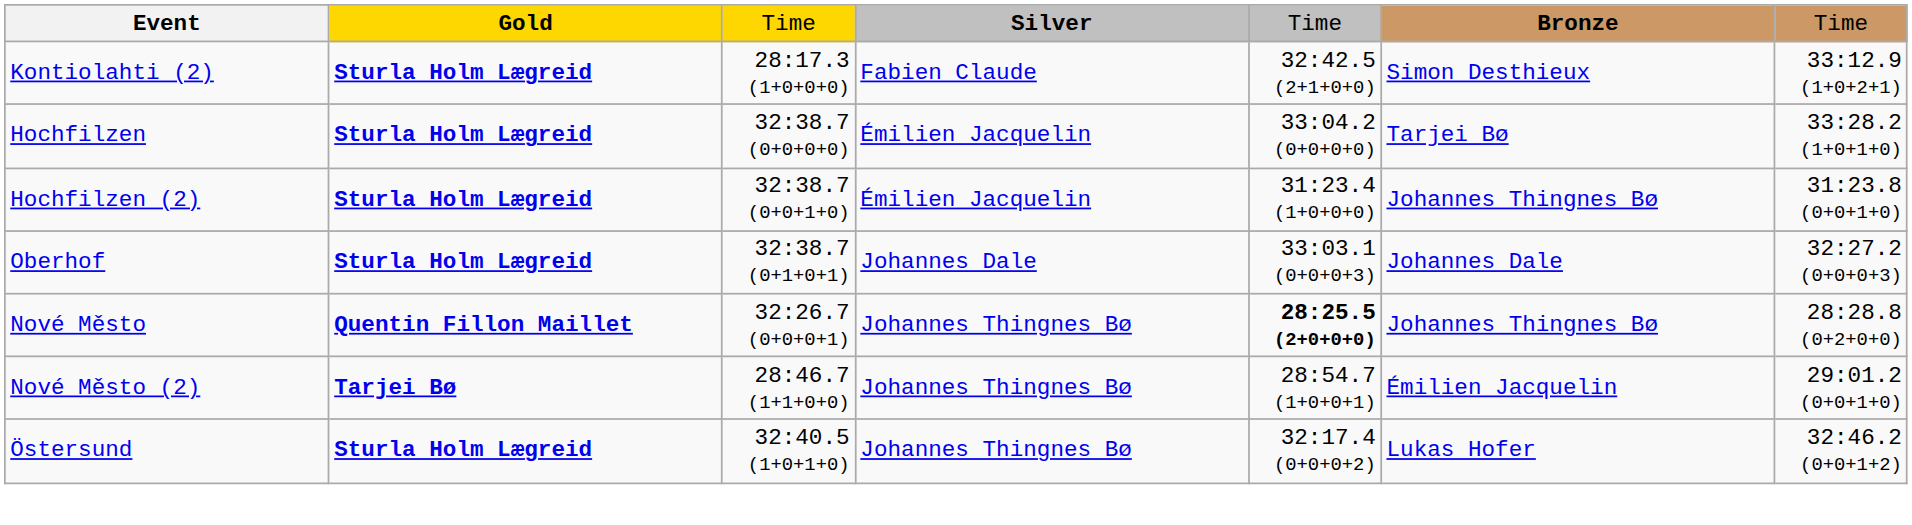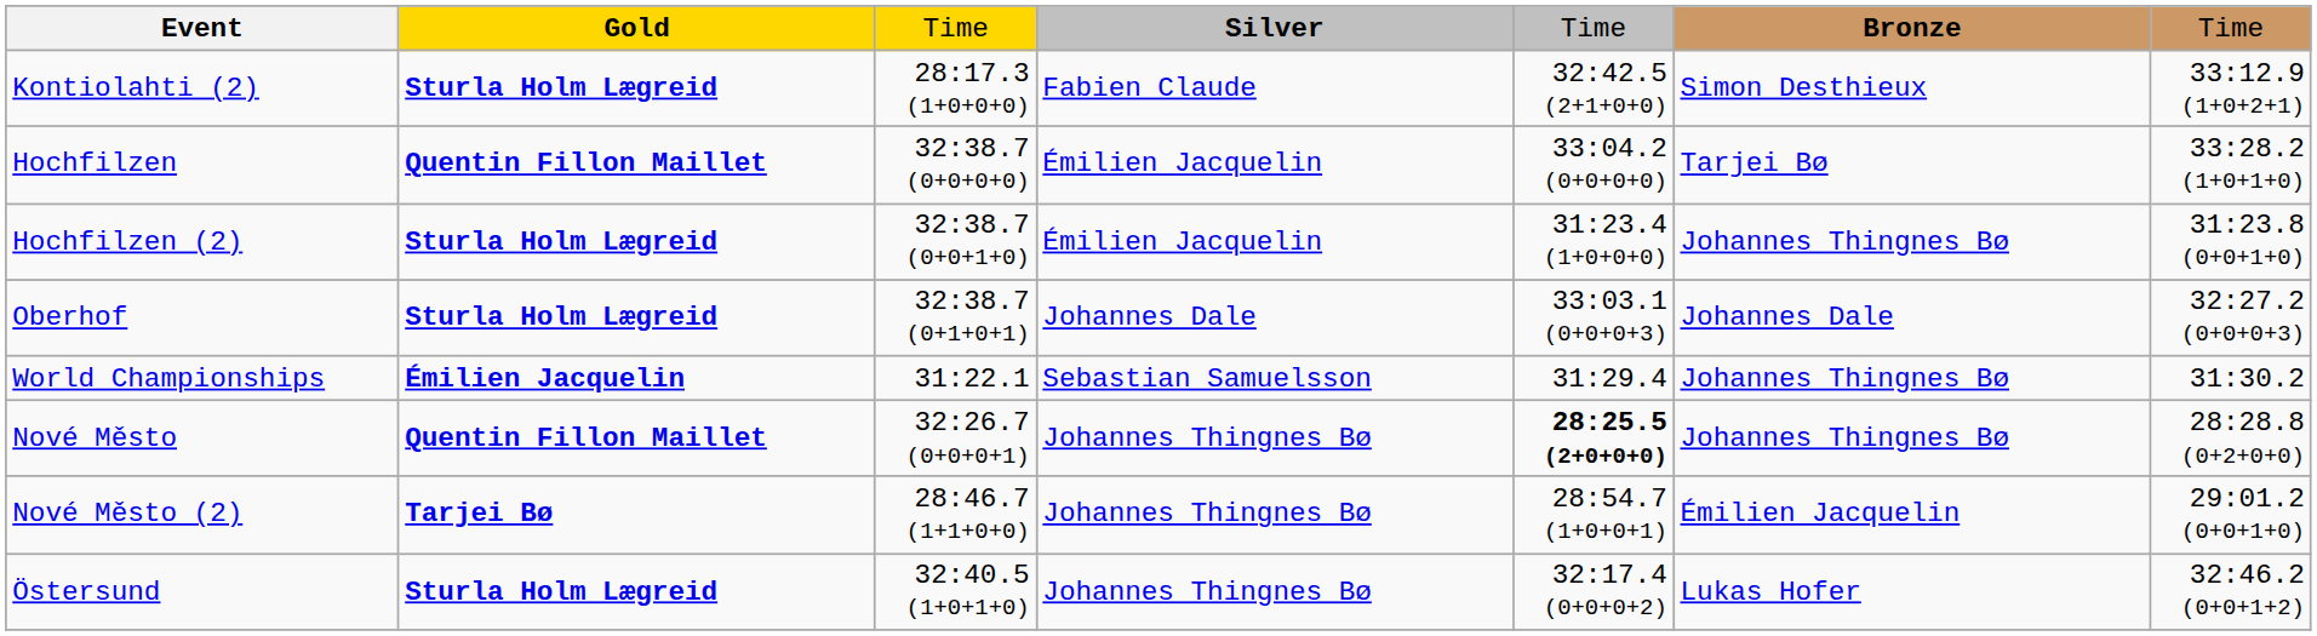Hochfilzen | Gold: Sturla Holm Lægreid -> Quentin Fillon Maillet
+ row: World Championships | Émilien Jacquelin | 31:22.1 | Sebastian Samuelsson | 31:29.4 | Johannes Thingnes Bø | 31:30.2
